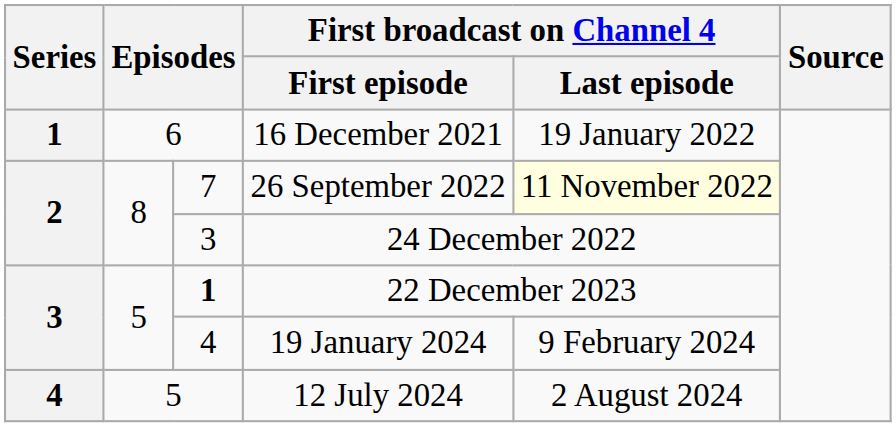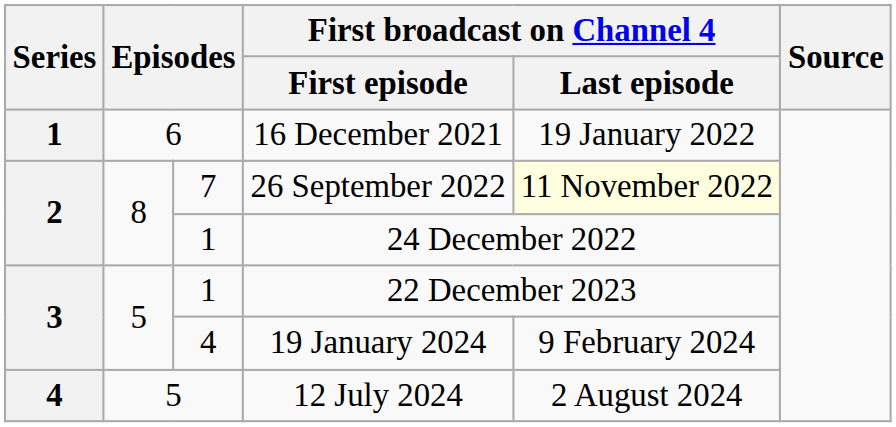24 December 2022 | column 3: 3 -> 1
22 December 2023 | column 3: bold -> normal
